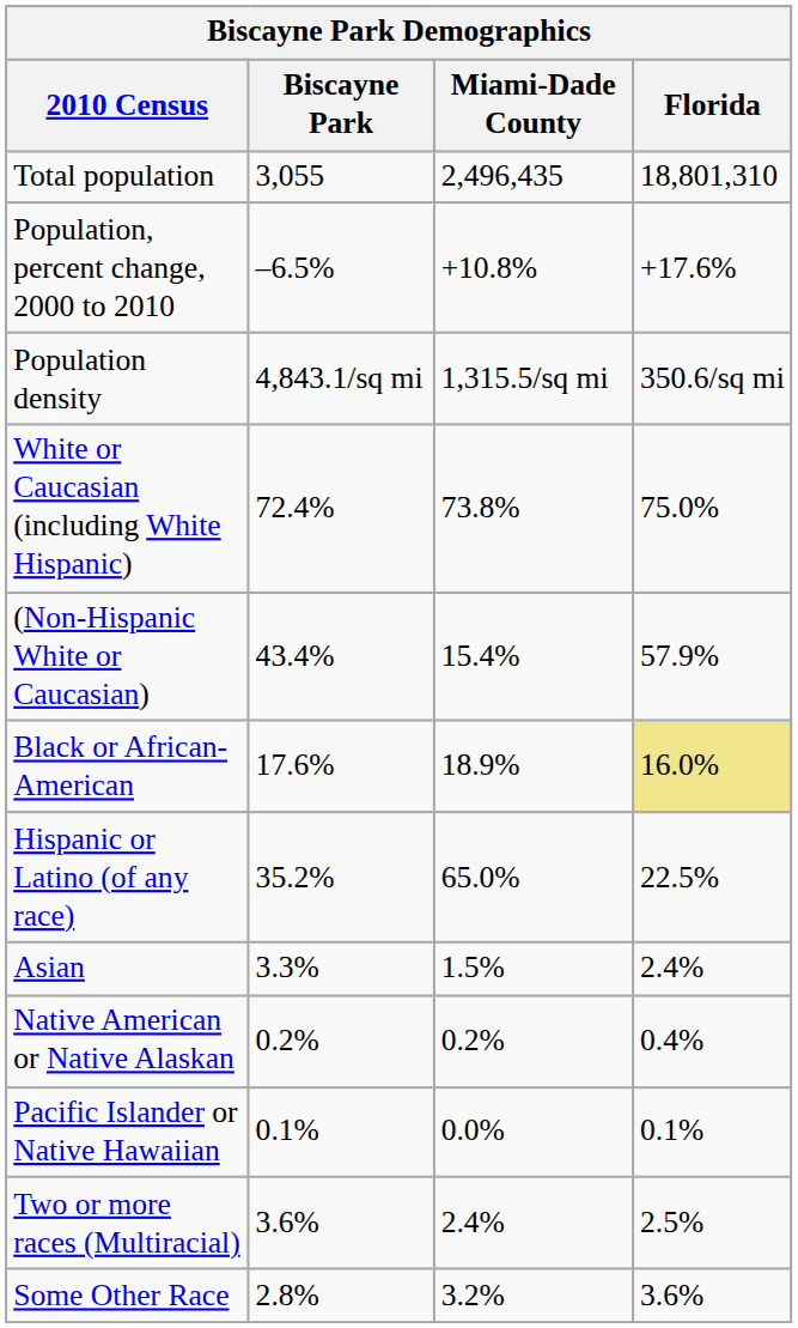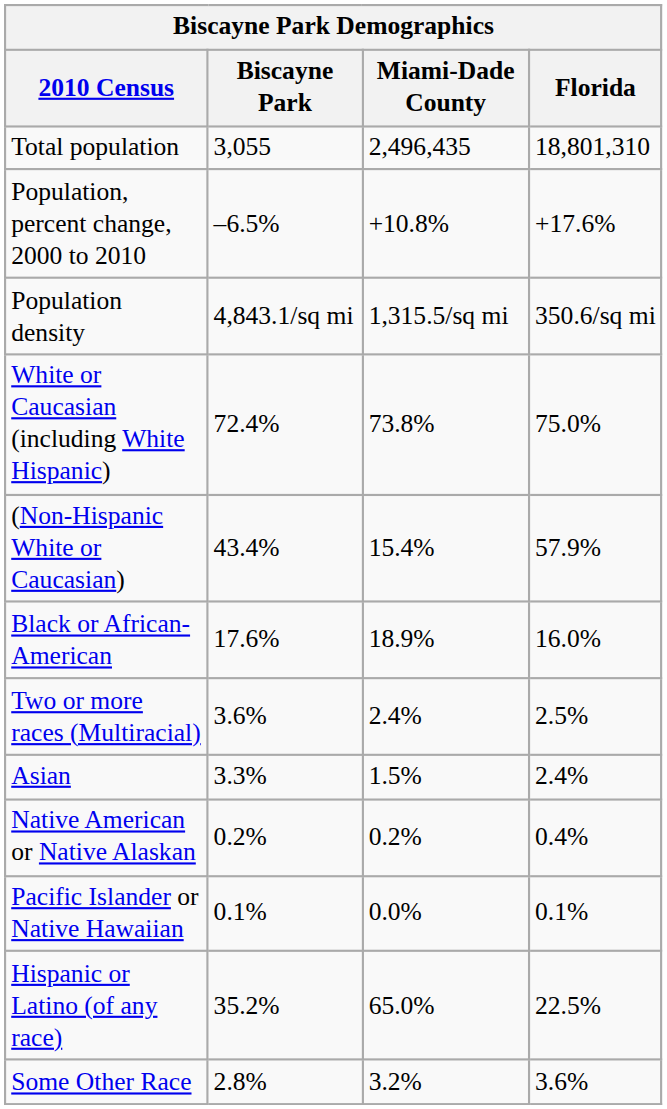Black or African-American | Florida: khaki background -> no background
rows swapped: Hispanic or Latino (of any race) <-> Two or more races (Multiracial)
